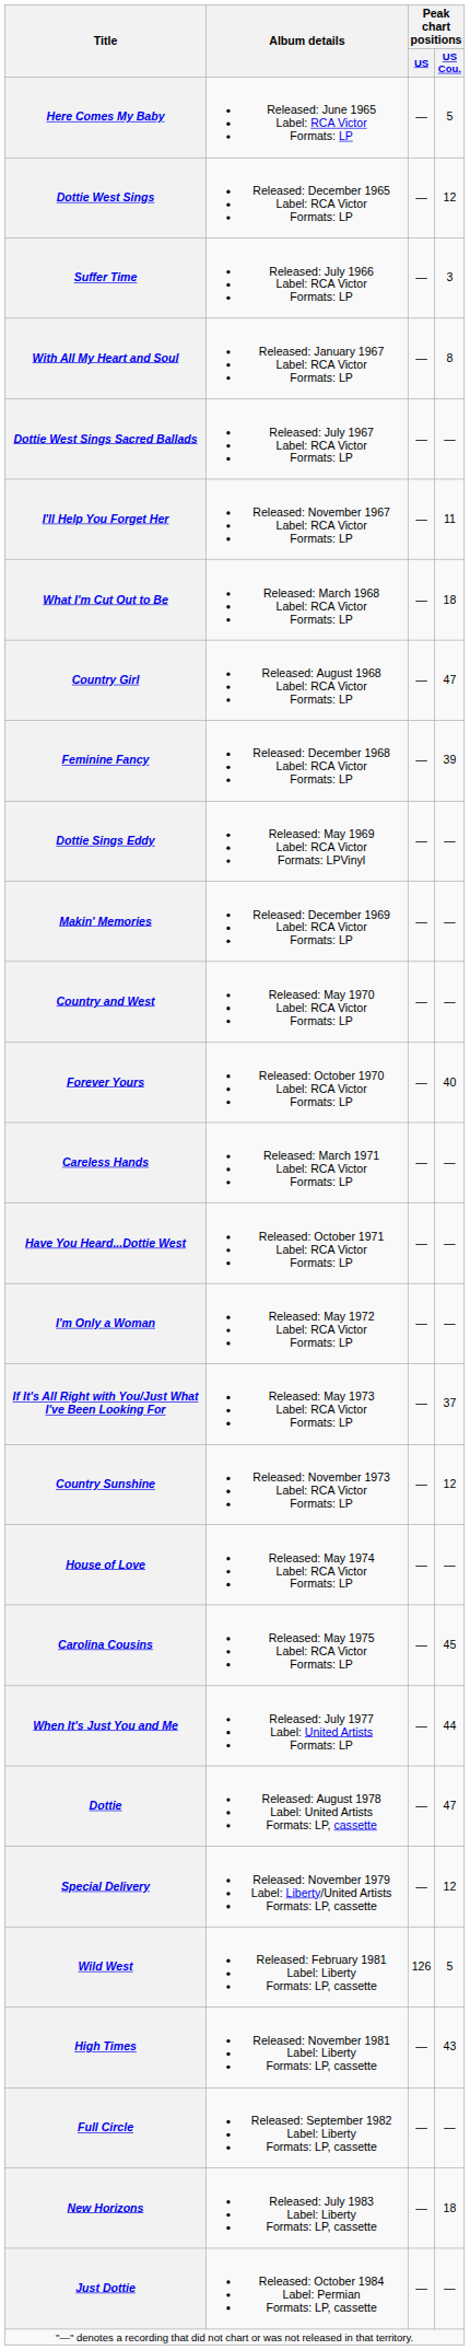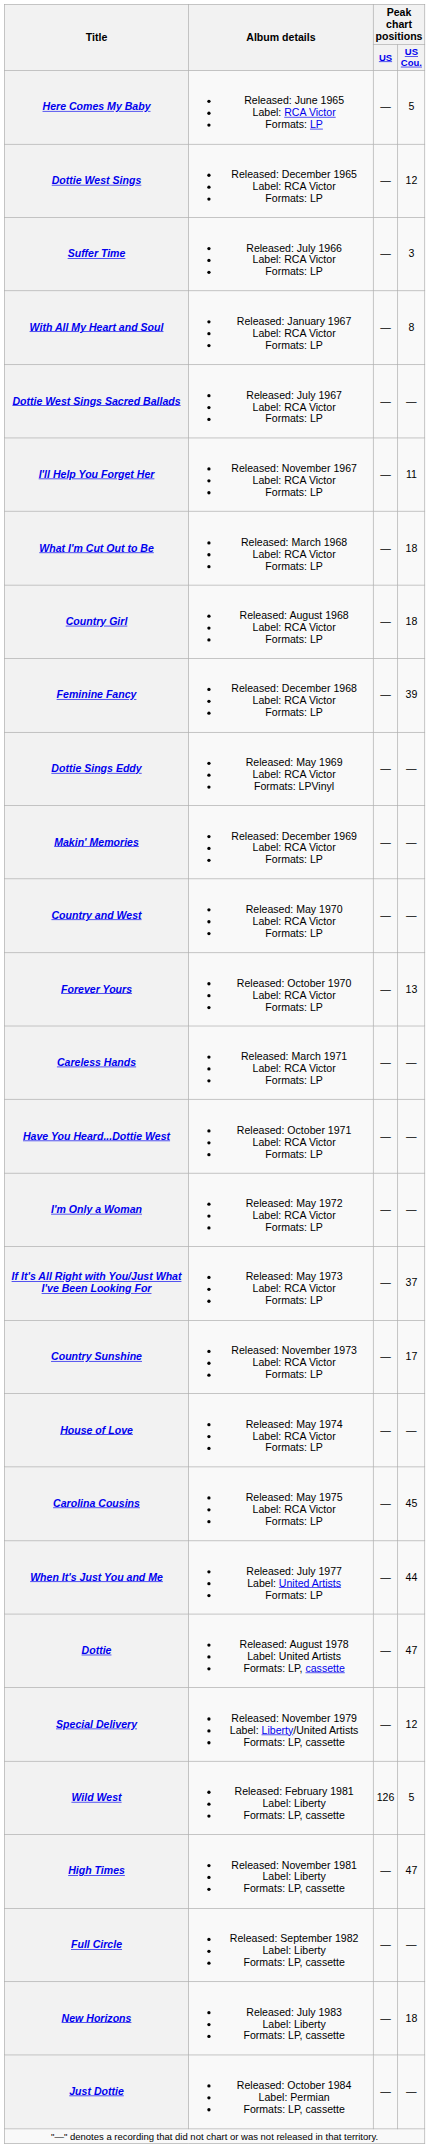Country Girl | Peak chart positions / US Cou.: 47 -> 18
Forever Yours | Peak chart positions / US Cou.: 40 -> 13
Country Sunshine | Peak chart positions / US Cou.: 12 -> 17
High Times | Peak chart positions / US Cou.: 43 -> 47
